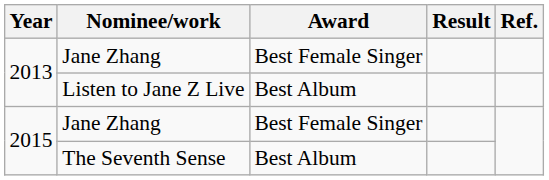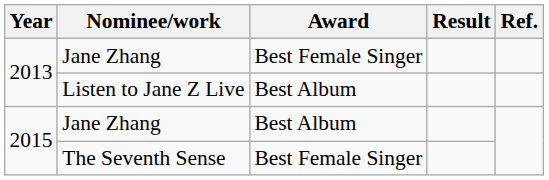2015 / Jane Zhang | Award: Best Female Singer -> Best Album
The Seventh Sense | Award: Best Album -> Best Female Singer
